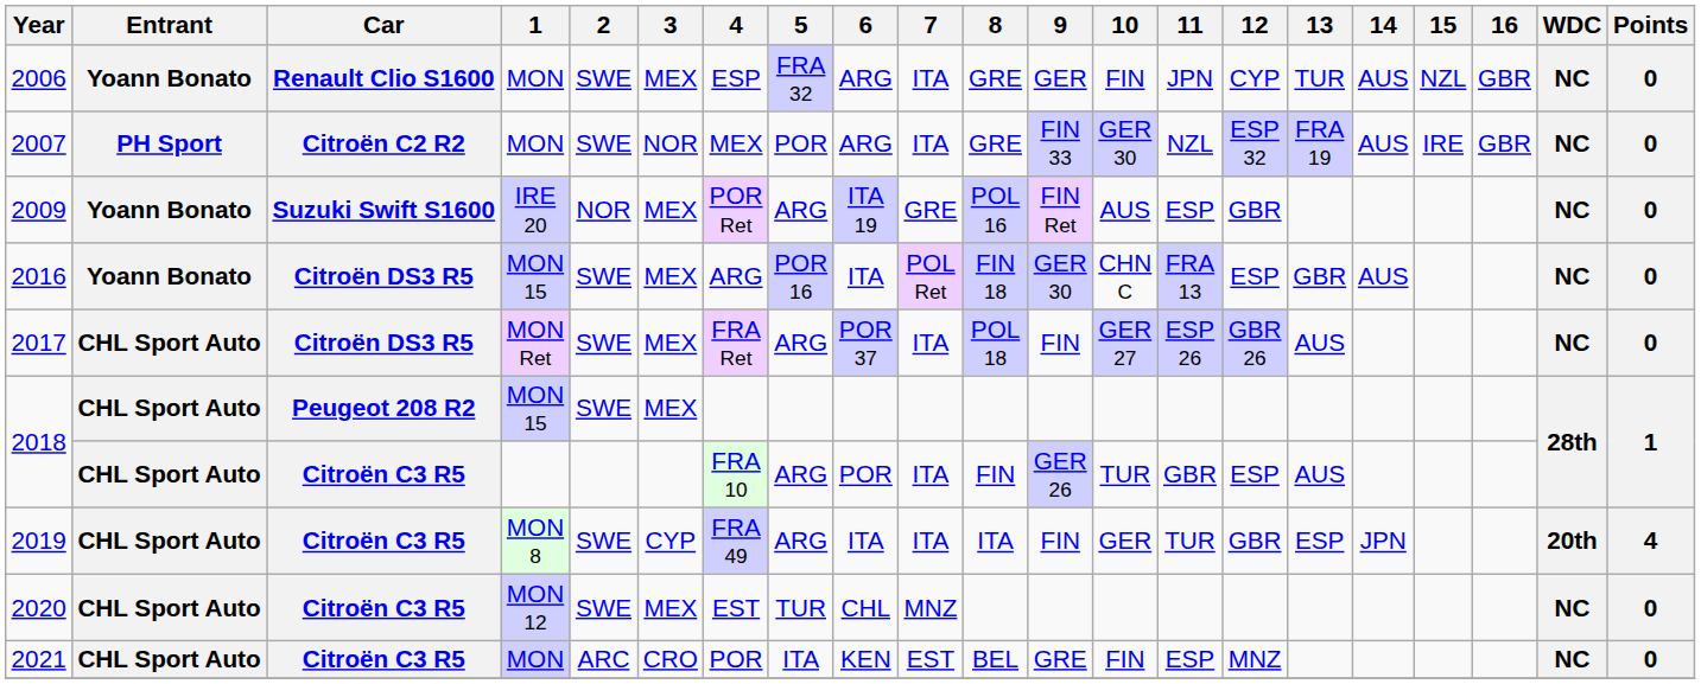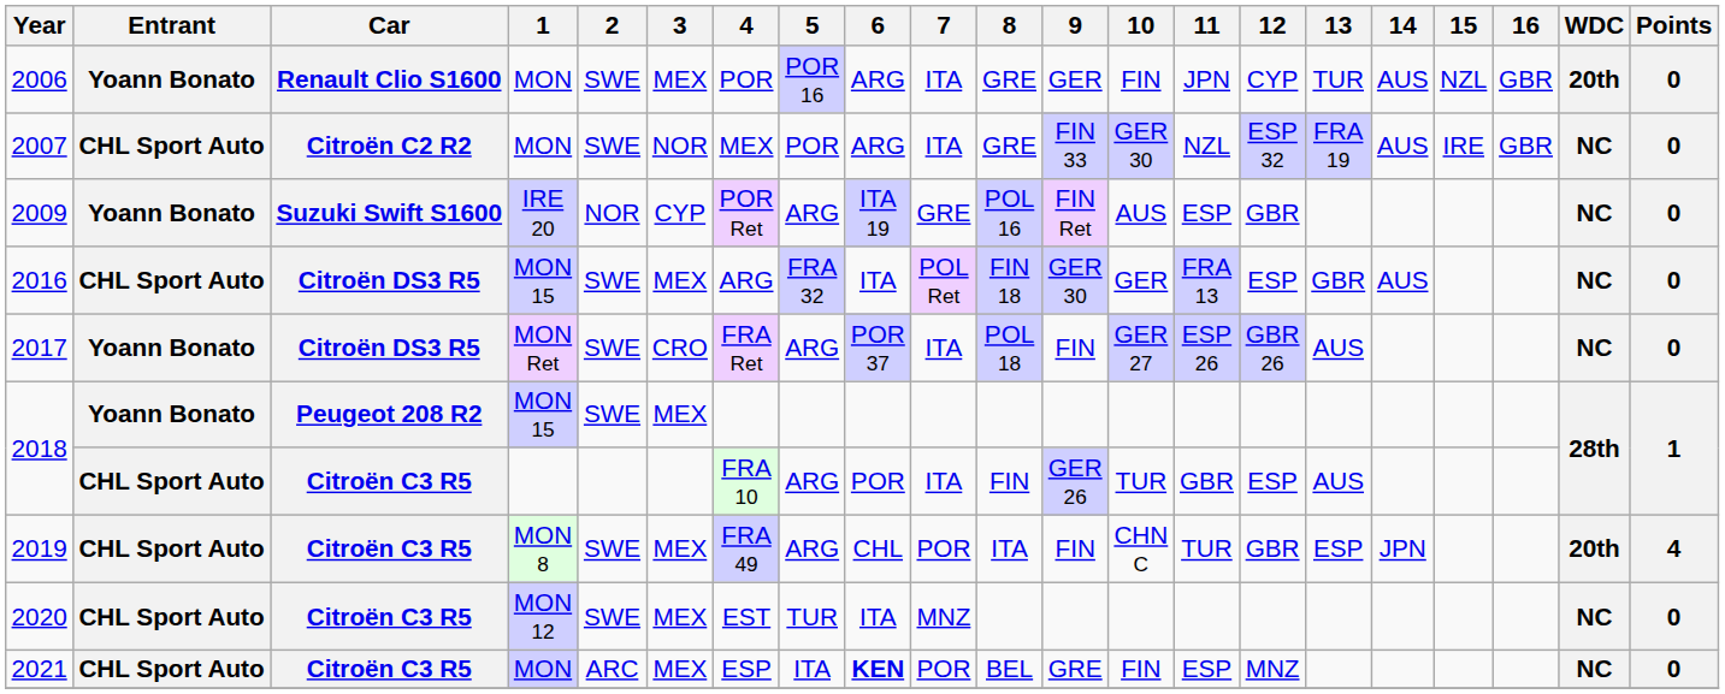2006 | 4: ESP -> POR
2006 | 5: FRA 32 -> POR 16
2006 | WDC: NC -> 20th
2007 | Entrant: PH Sport -> CHL Sport Auto
2009 | 3: MEX -> CYP
2016 | Entrant: Yoann Bonato -> CHL Sport Auto
2016 | 5: POR 16 -> FRA 32
2016 | 10: CHN C -> GER
2017 | Entrant: CHL Sport Auto -> Yoann Bonato
2017 | 3: MEX -> CRO
2018 / MON 15 | Entrant: CHL Sport Auto -> Yoann Bonato
2019 | 3: CYP -> MEX
2019 | 6: ITA -> CHL
2019 | 7: ITA -> POR
2019 | 10: GER -> CHN C
2020 | 6: CHL -> ITA
2021 | 3: CRO -> MEX
2021 | 4: POR -> ESP
2021 | 6: normal -> bold
2021 | 7: EST -> POR
